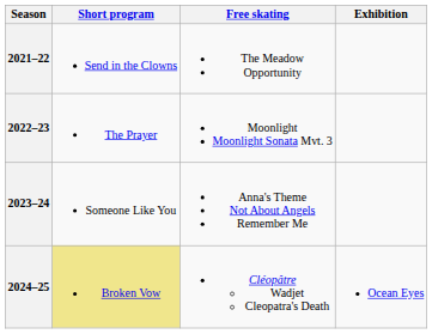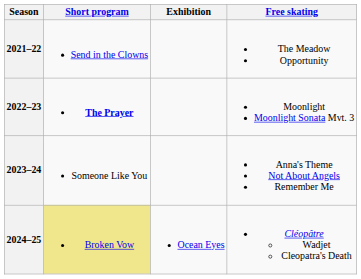columns swapped: Free skating <-> Exhibition
2022–23 | Short program: normal -> bold
